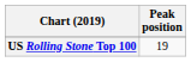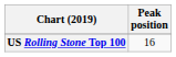US Rolling Stone Top 100 | Peak position: 19 -> 16
